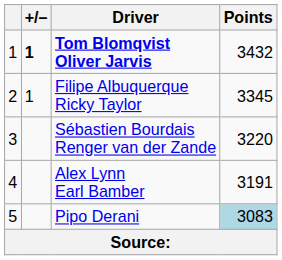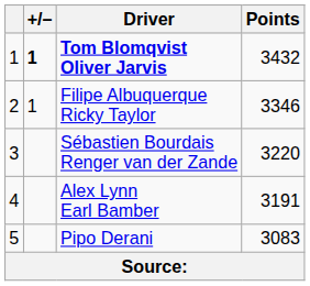Filipe Albuquerque Ricky Taylor | Points: 3345 -> 3346
Pipo Derani | Points: lightblue background -> no background
